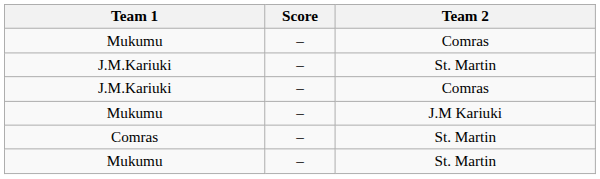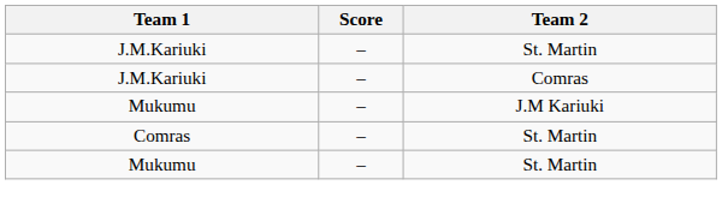- row: Mukumu | – | Comras
